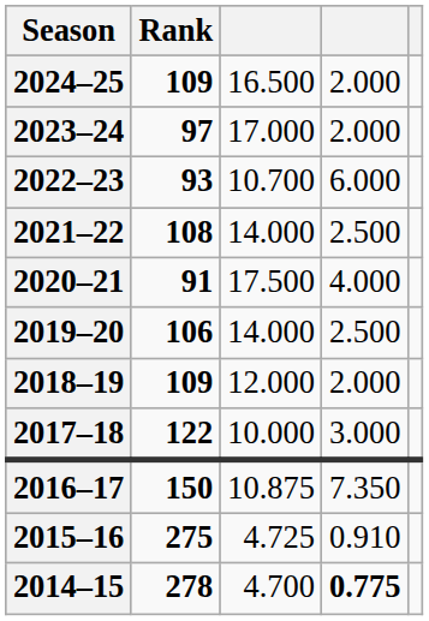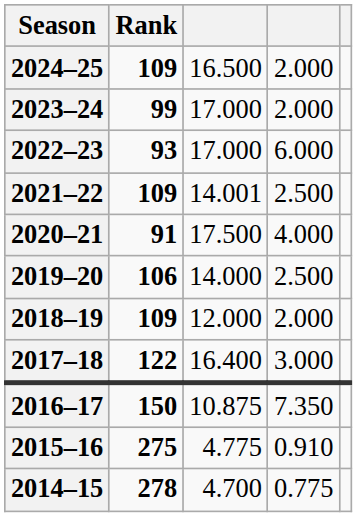2023–24 | Rank: 97 -> 99
2022–23 | column 3: 10.700 -> 17.000
2021–22 | Rank: 108 -> 109
2021–22 | column 3: 14.000 -> 14.001
2017–18 | column 3: 10.000 -> 16.400
2015–16 | column 3: 4.725 -> 4.775
2014–15 | column 4: bold -> normal
